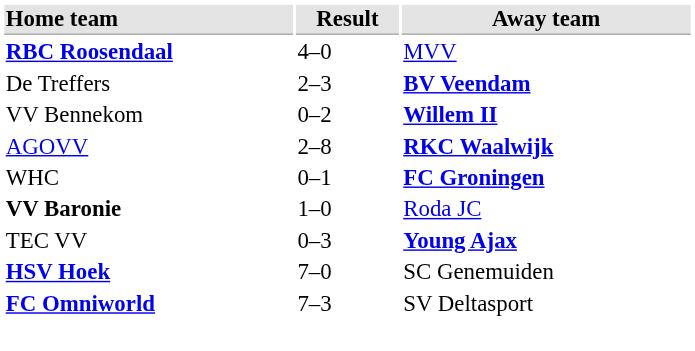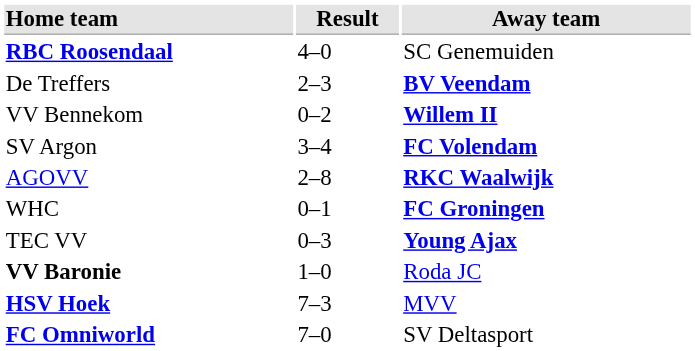RBC Roosendaal | Away team: MVV -> SC Genemuiden
+ row: SV Argon | 3–4 | FC Volendam
rows swapped: TEC VV <-> VV Baronie
HSV Hoek | Result: 7–0 -> 7–3
HSV Hoek | Away team: SC Genemuiden -> MVV
FC Omniworld | Result: 7–3 -> 7–0
